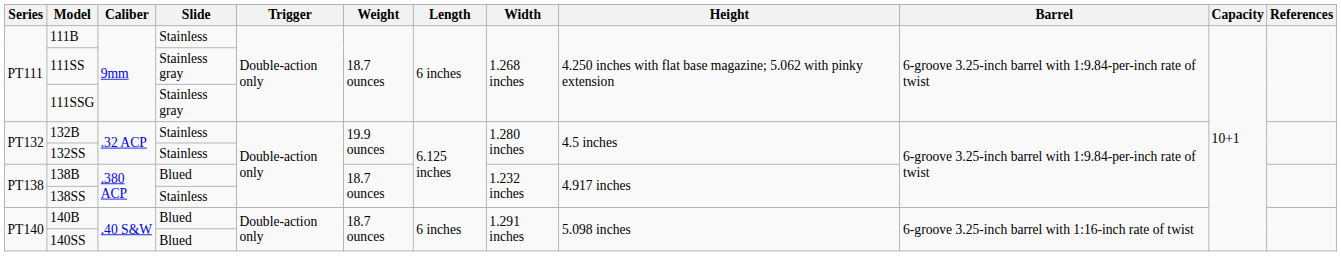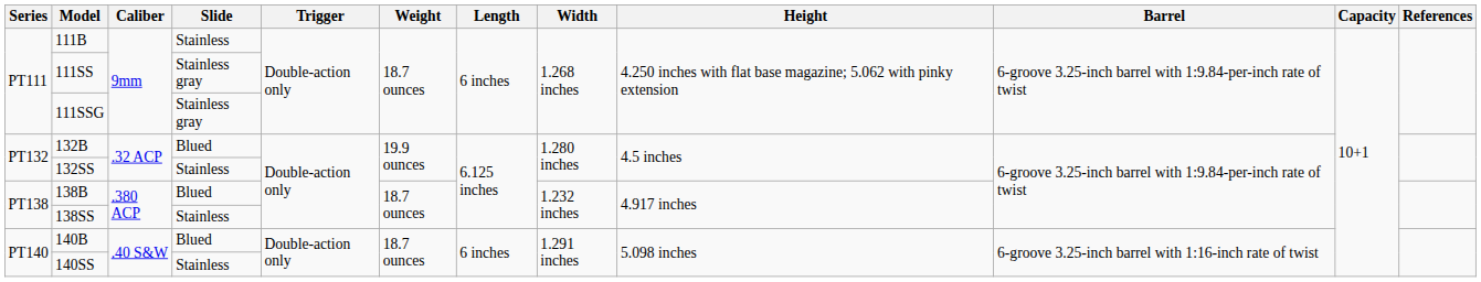132B | Slide: Stainless -> Blued
140SS | Slide: Blued -> Stainless
